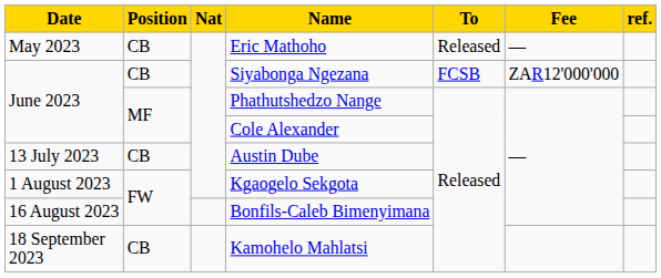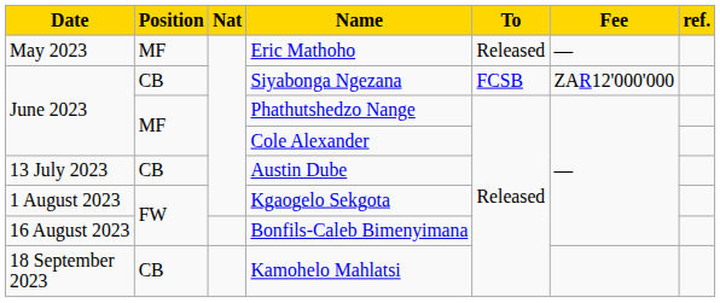Eric Mathoho | Position: CB -> MF
